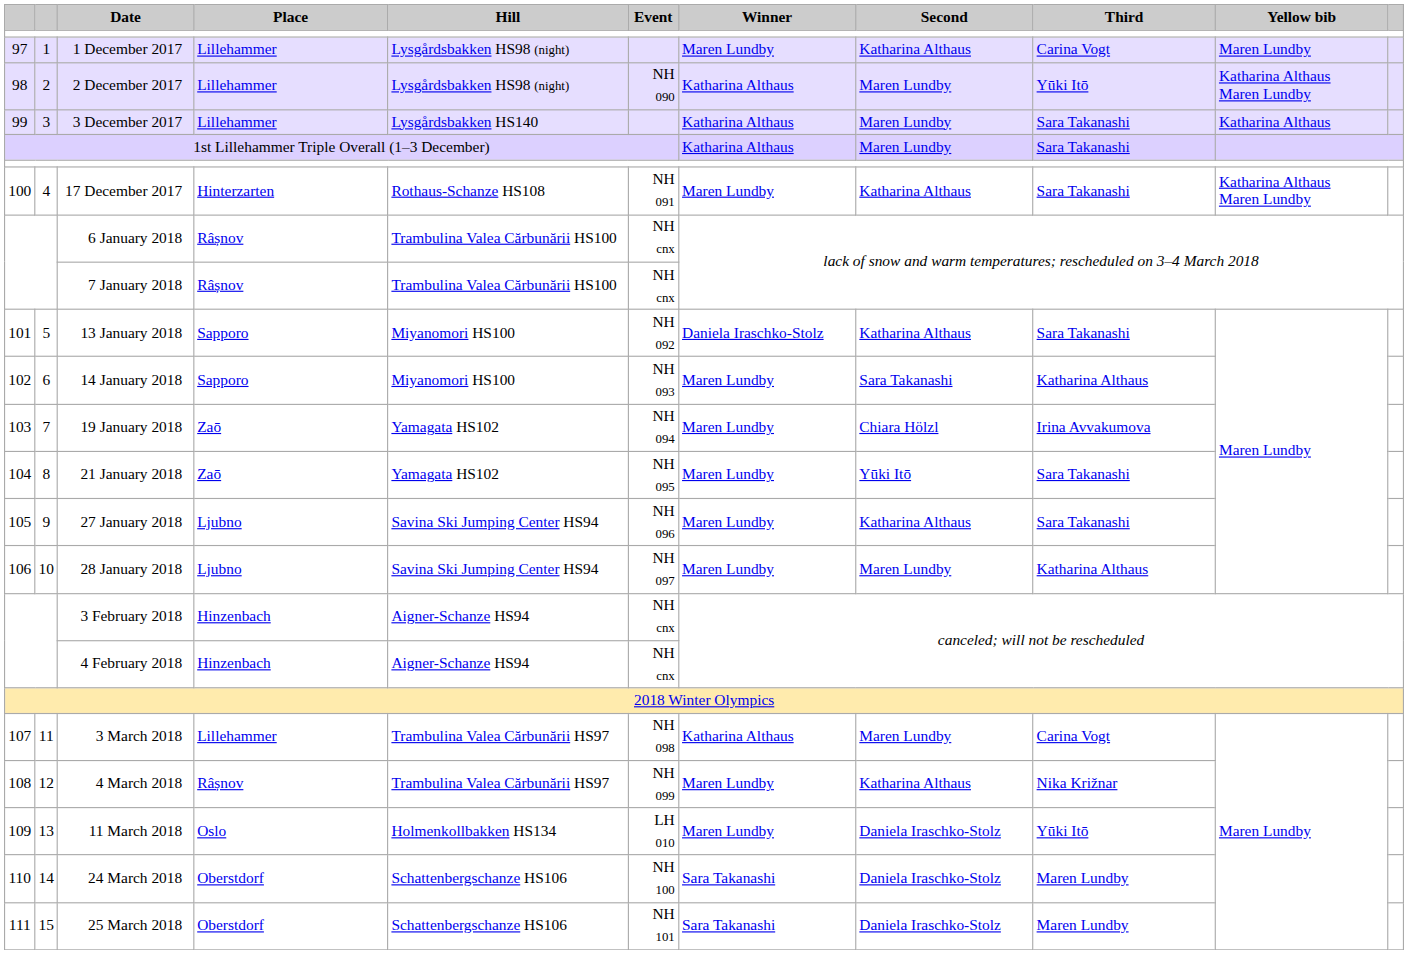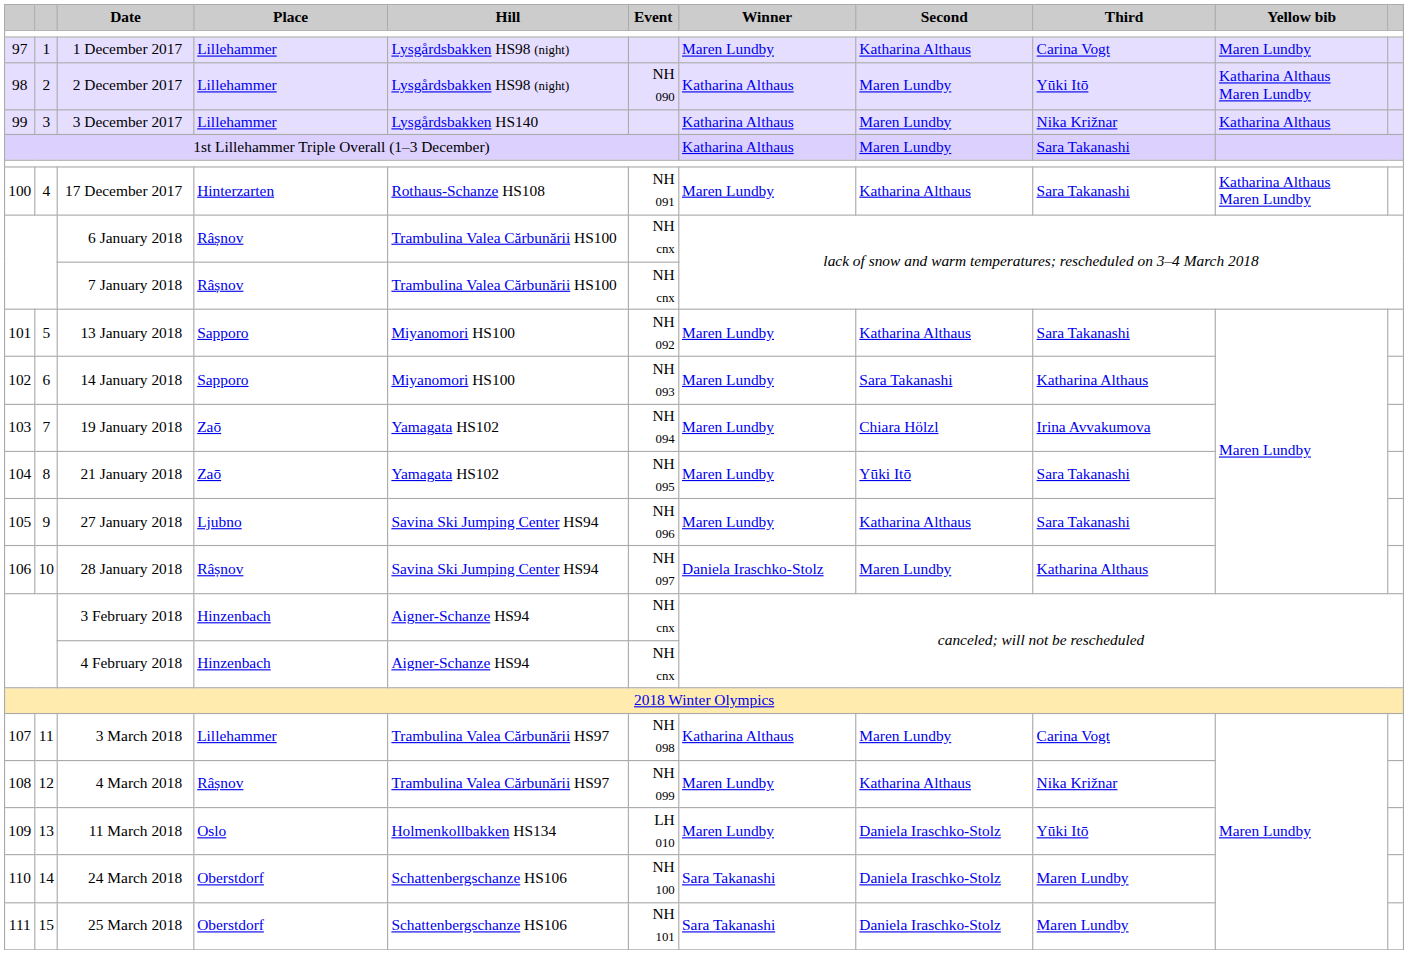3 December 2017 | Third: Sara Takanashi -> Nika Križnar
13 January 2018 | Winner: Daniela Iraschko-Stolz -> Maren Lundby
28 January 2018 | Place: Ljubno -> Râșnov
28 January 2018 | Winner: Maren Lundby -> Daniela Iraschko-Stolz
